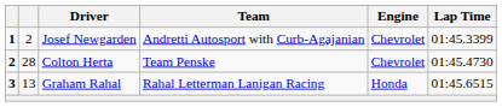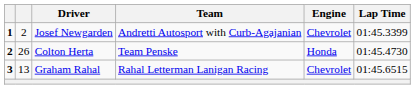Colton Herta | column 2: 28 -> 26
Colton Herta | Engine: Chevrolet -> Honda
Graham Rahal | Engine: Honda -> Chevrolet
